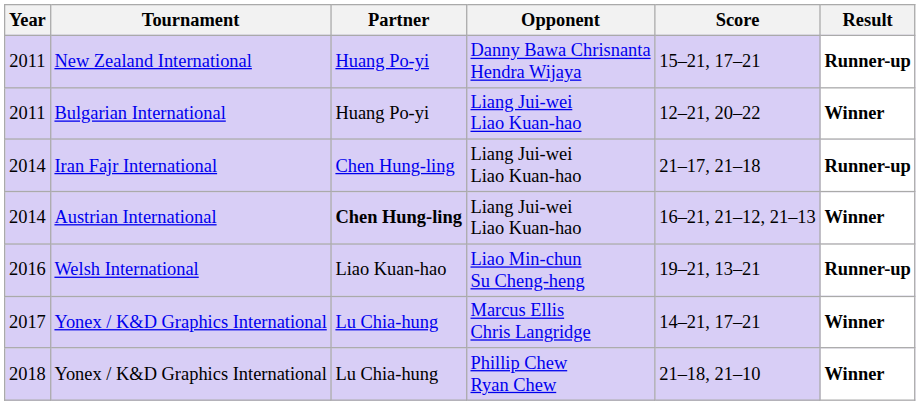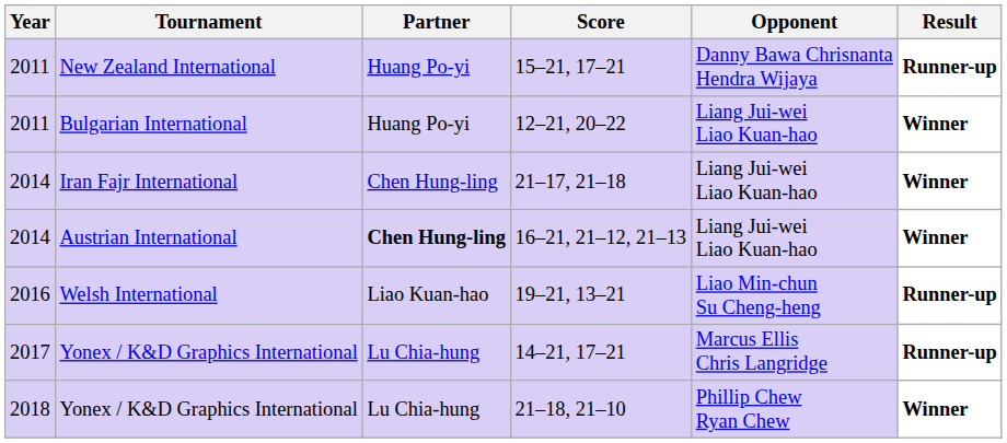columns swapped: Opponent <-> Score
Iran Fajr International | Result: Runner-up -> Winner
2017 / Yonex / K&D Graphics International | Result: Winner -> Runner-up
